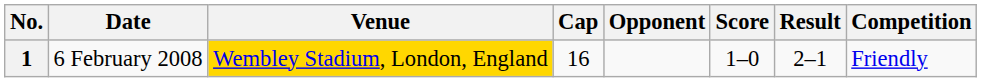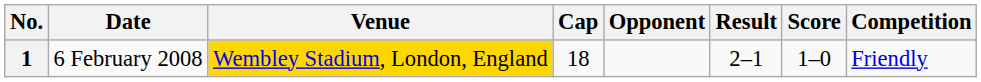columns swapped: Score <-> Result
1 | Cap: 16 -> 18
